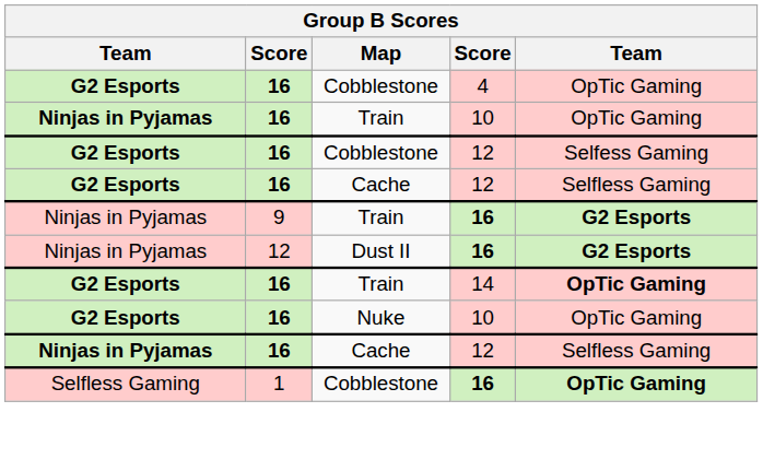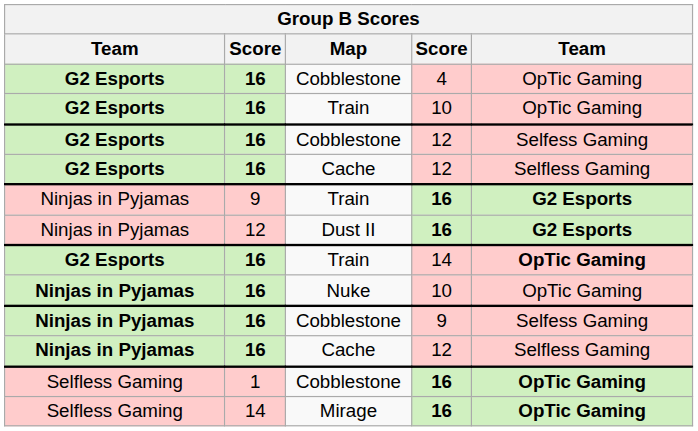Train / 10 | column 1: Ninjas in Pyjamas -> G2 Esports
Nuke | column 1: G2 Esports -> Ninjas in Pyjamas
+ row: Ninjas in Pyjamas | 16 | Cobblestone | 9 | Selfess Gaming
+ row: Selfless Gaming | 14 | Mirage | 16 | OpTic Gaming
